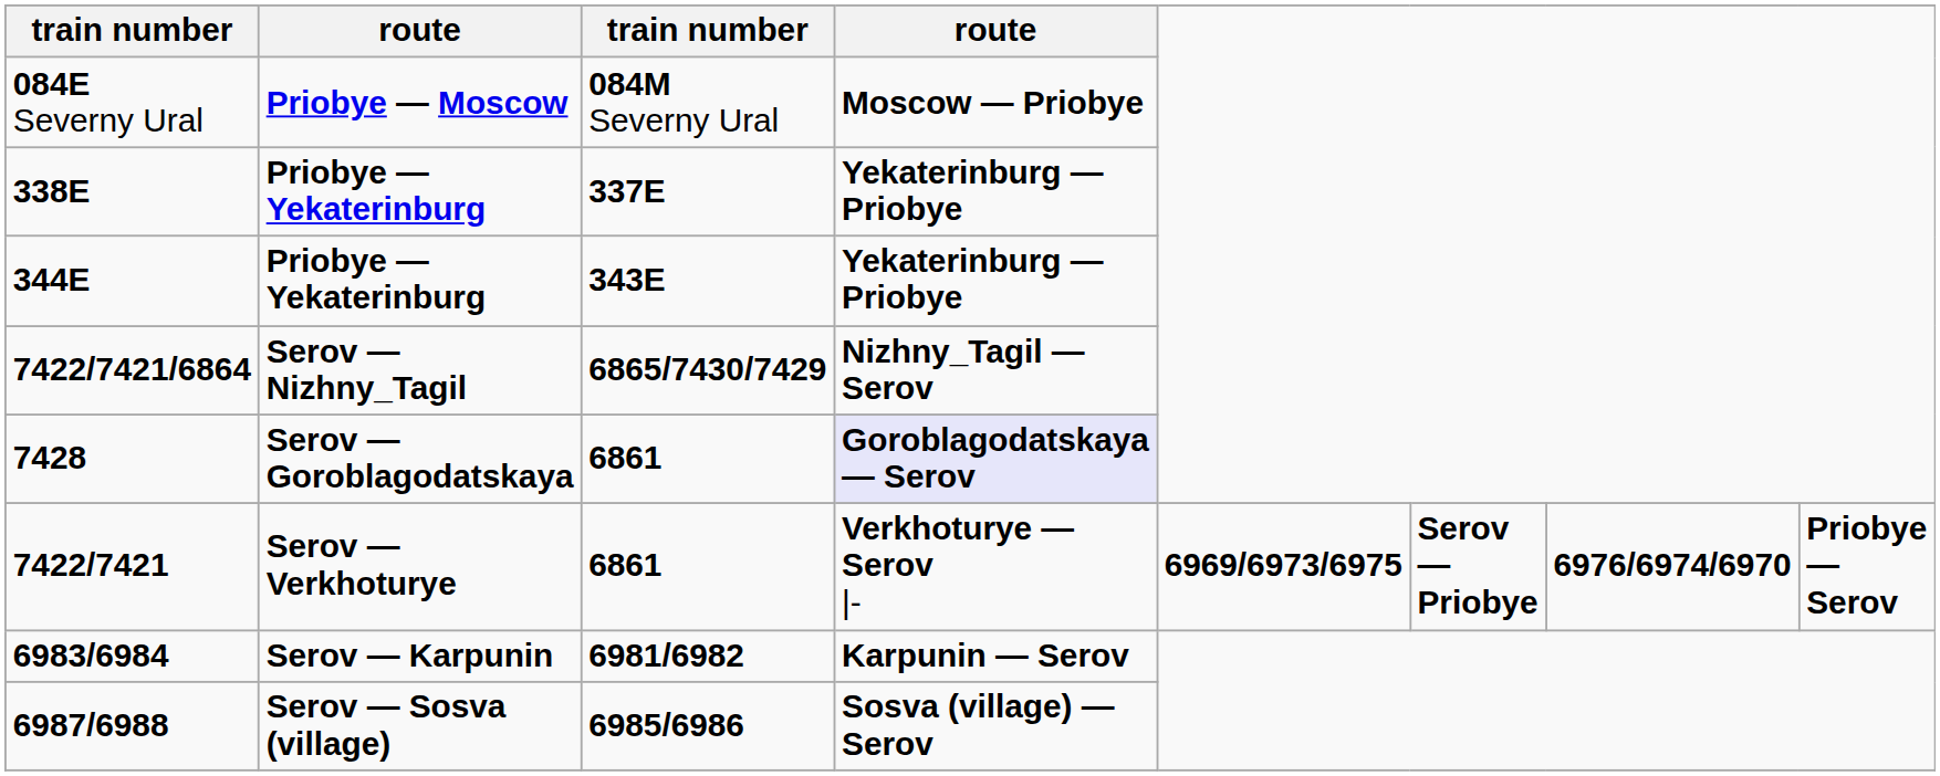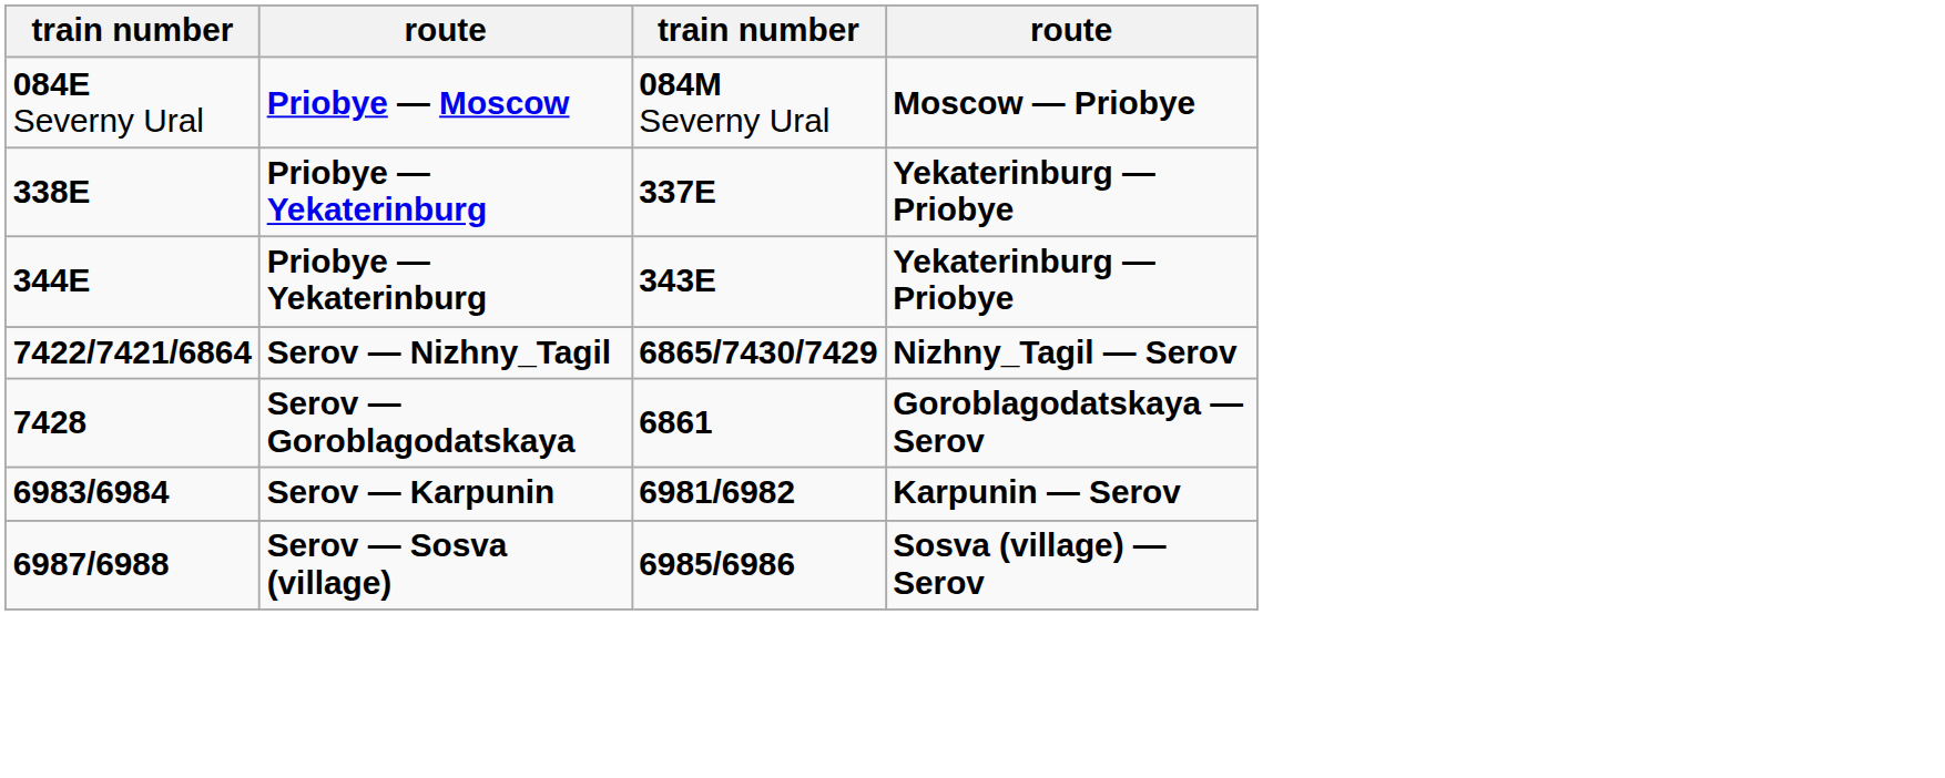7428 | column 4: lavender background -> no background
- row: 7422/7421 | Serov — Verkhoturye | 6861 | Verkhoturye — Serov |- | 6969/6973/6975 | Serov — Priobye | 6976/6974/6970 | Priobye — Serov
